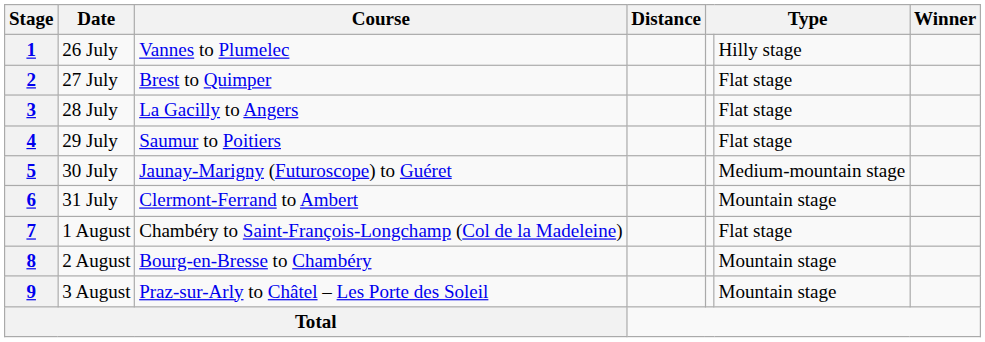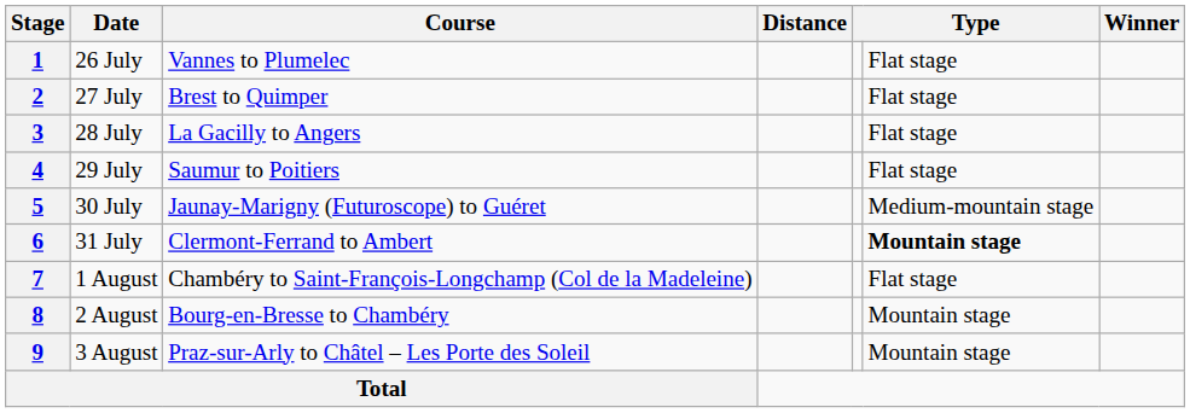1 | column 6: Hilly stage -> Flat stage
6 | column 6: normal -> bold
